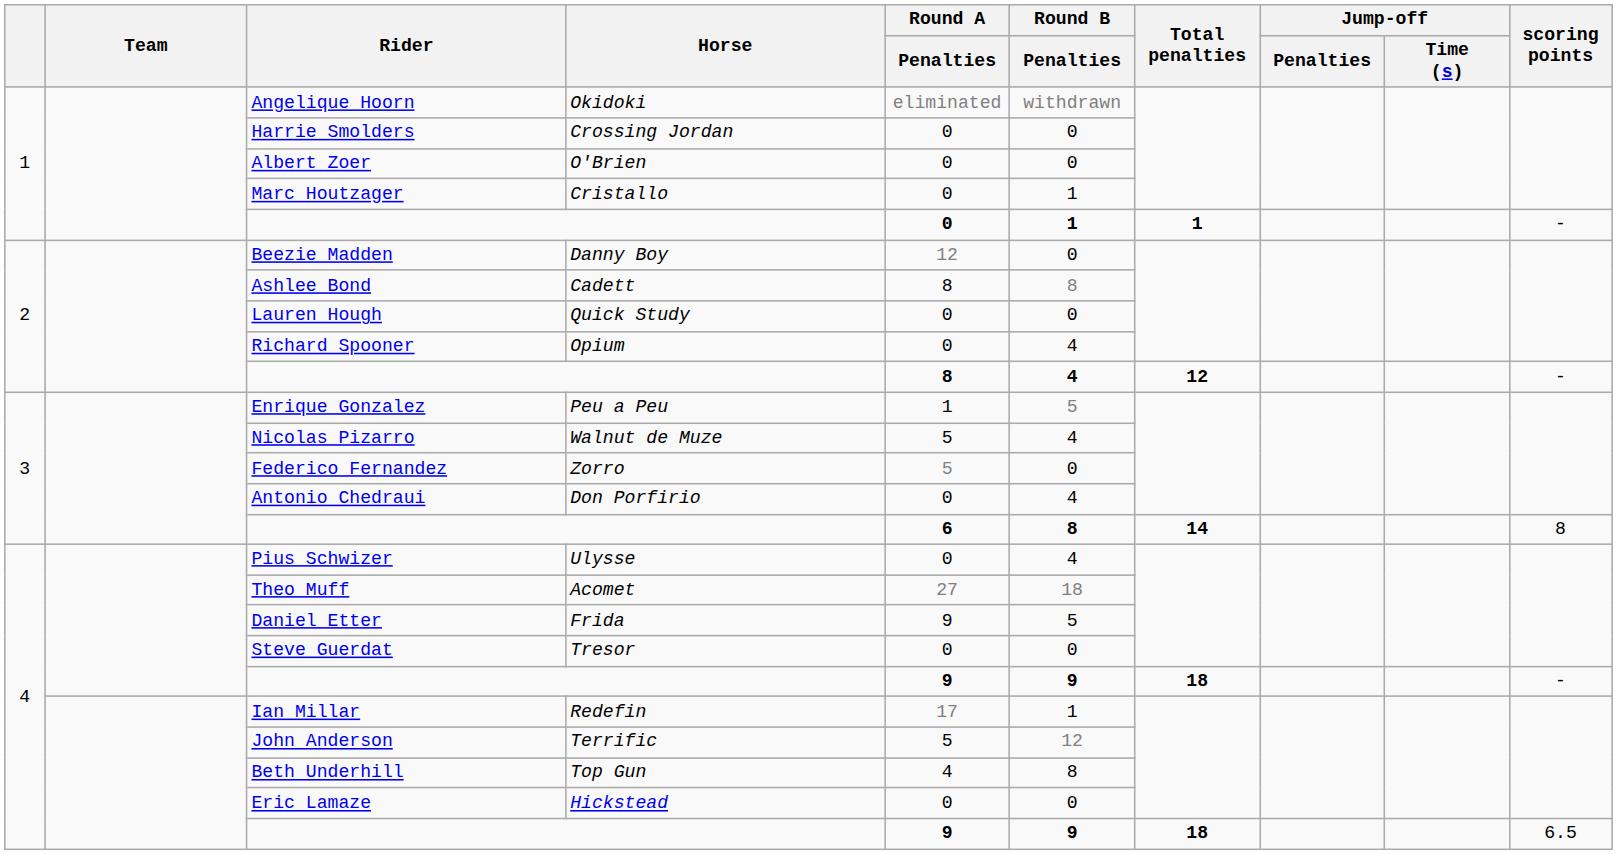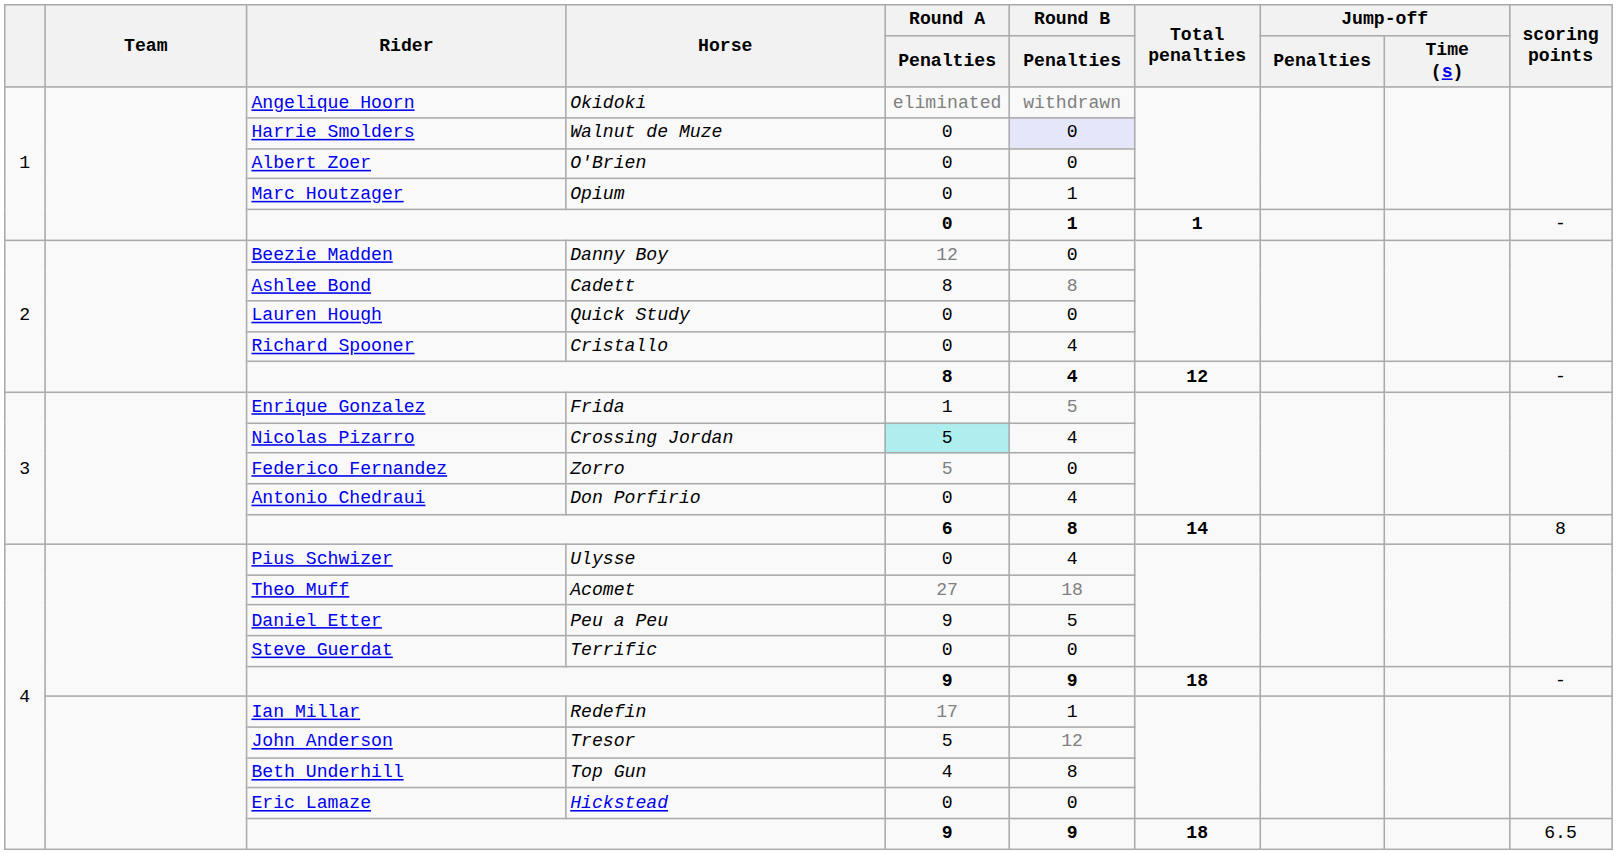Harrie Smolders | Horse: Crossing Jordan -> Walnut de Muze
Harrie Smolders | Round B / Penalties: no background -> lavender background
Marc Houtzager | Horse: Cristallo -> Opium
Richard Spooner | Horse: Opium -> Cristallo
Enrique Gonzalez | Horse: Peu a Peu -> Frida
Nicolas Pizarro | Horse: Walnut de Muze -> Crossing Jordan
Nicolas Pizarro | Round A / Penalties: no background -> paleturquoise background
Daniel Etter | Horse: Frida -> Peu a Peu
Steve Guerdat | Horse: Tresor -> Terrific
John Anderson | Horse: Terrific -> Tresor
